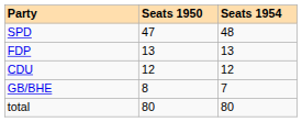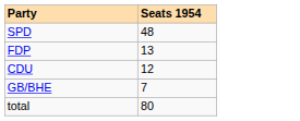- column: Seats 1950 | 47 | 13 | 12 | 8 | 80
